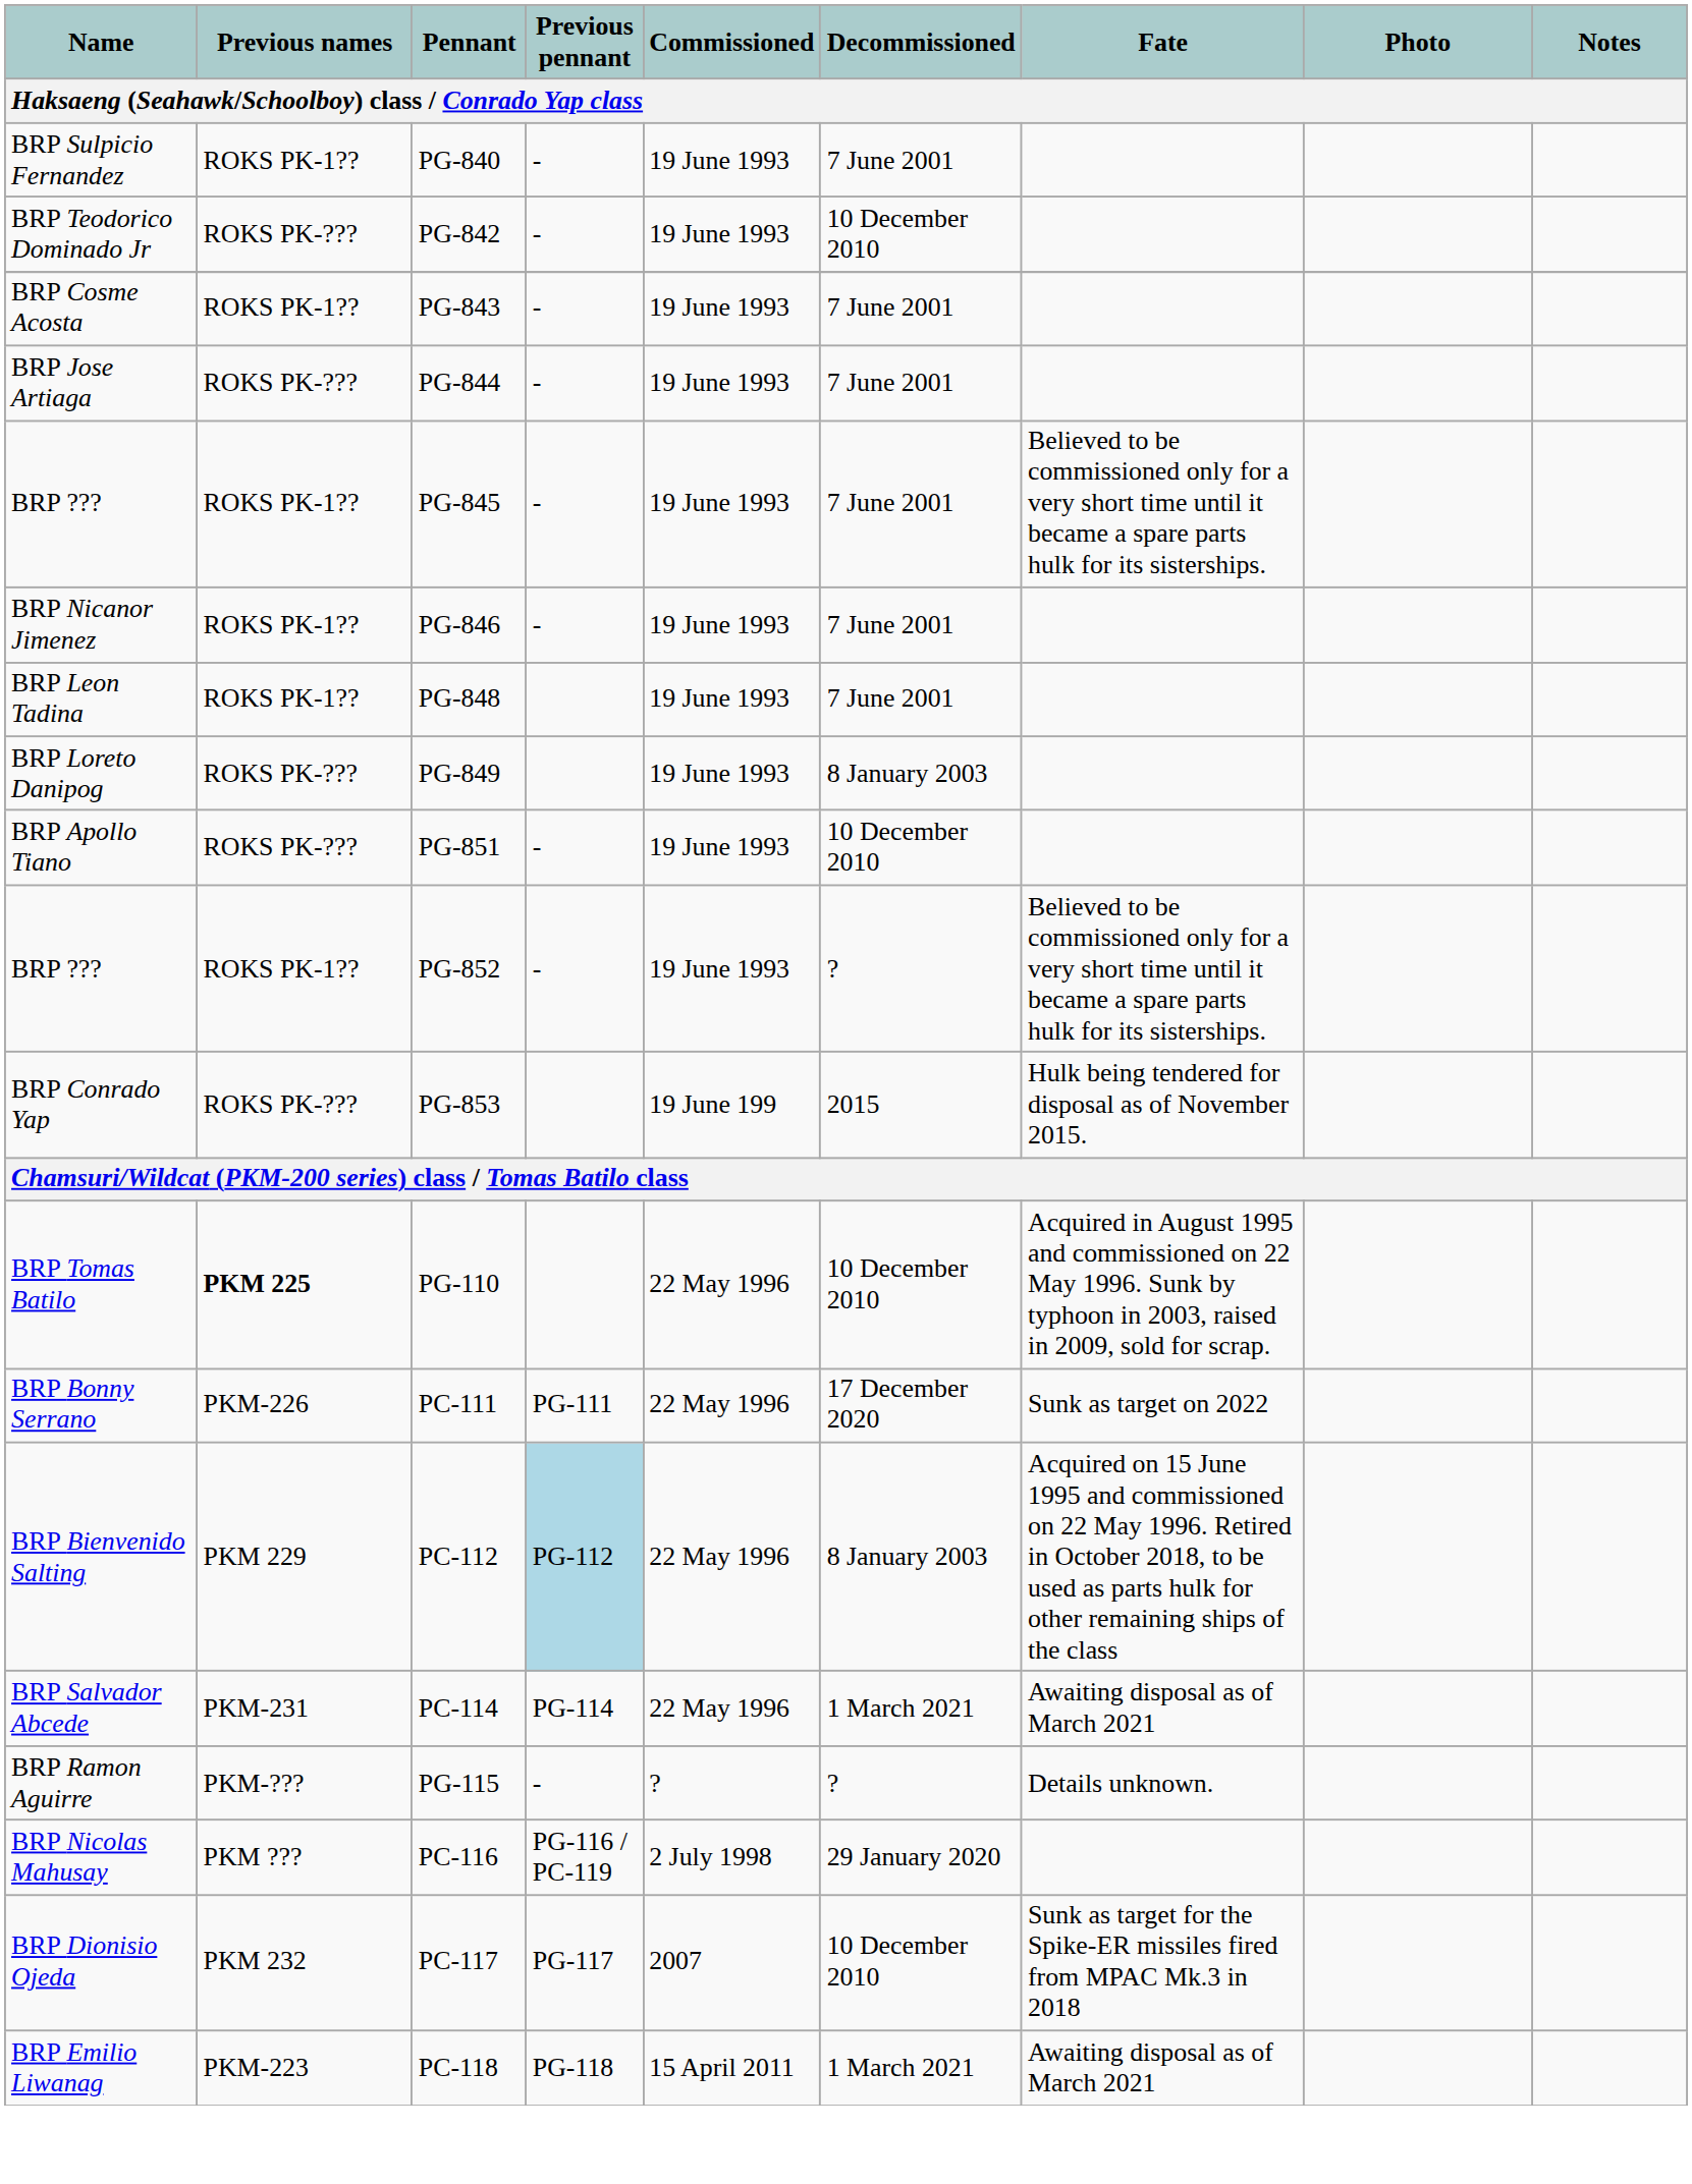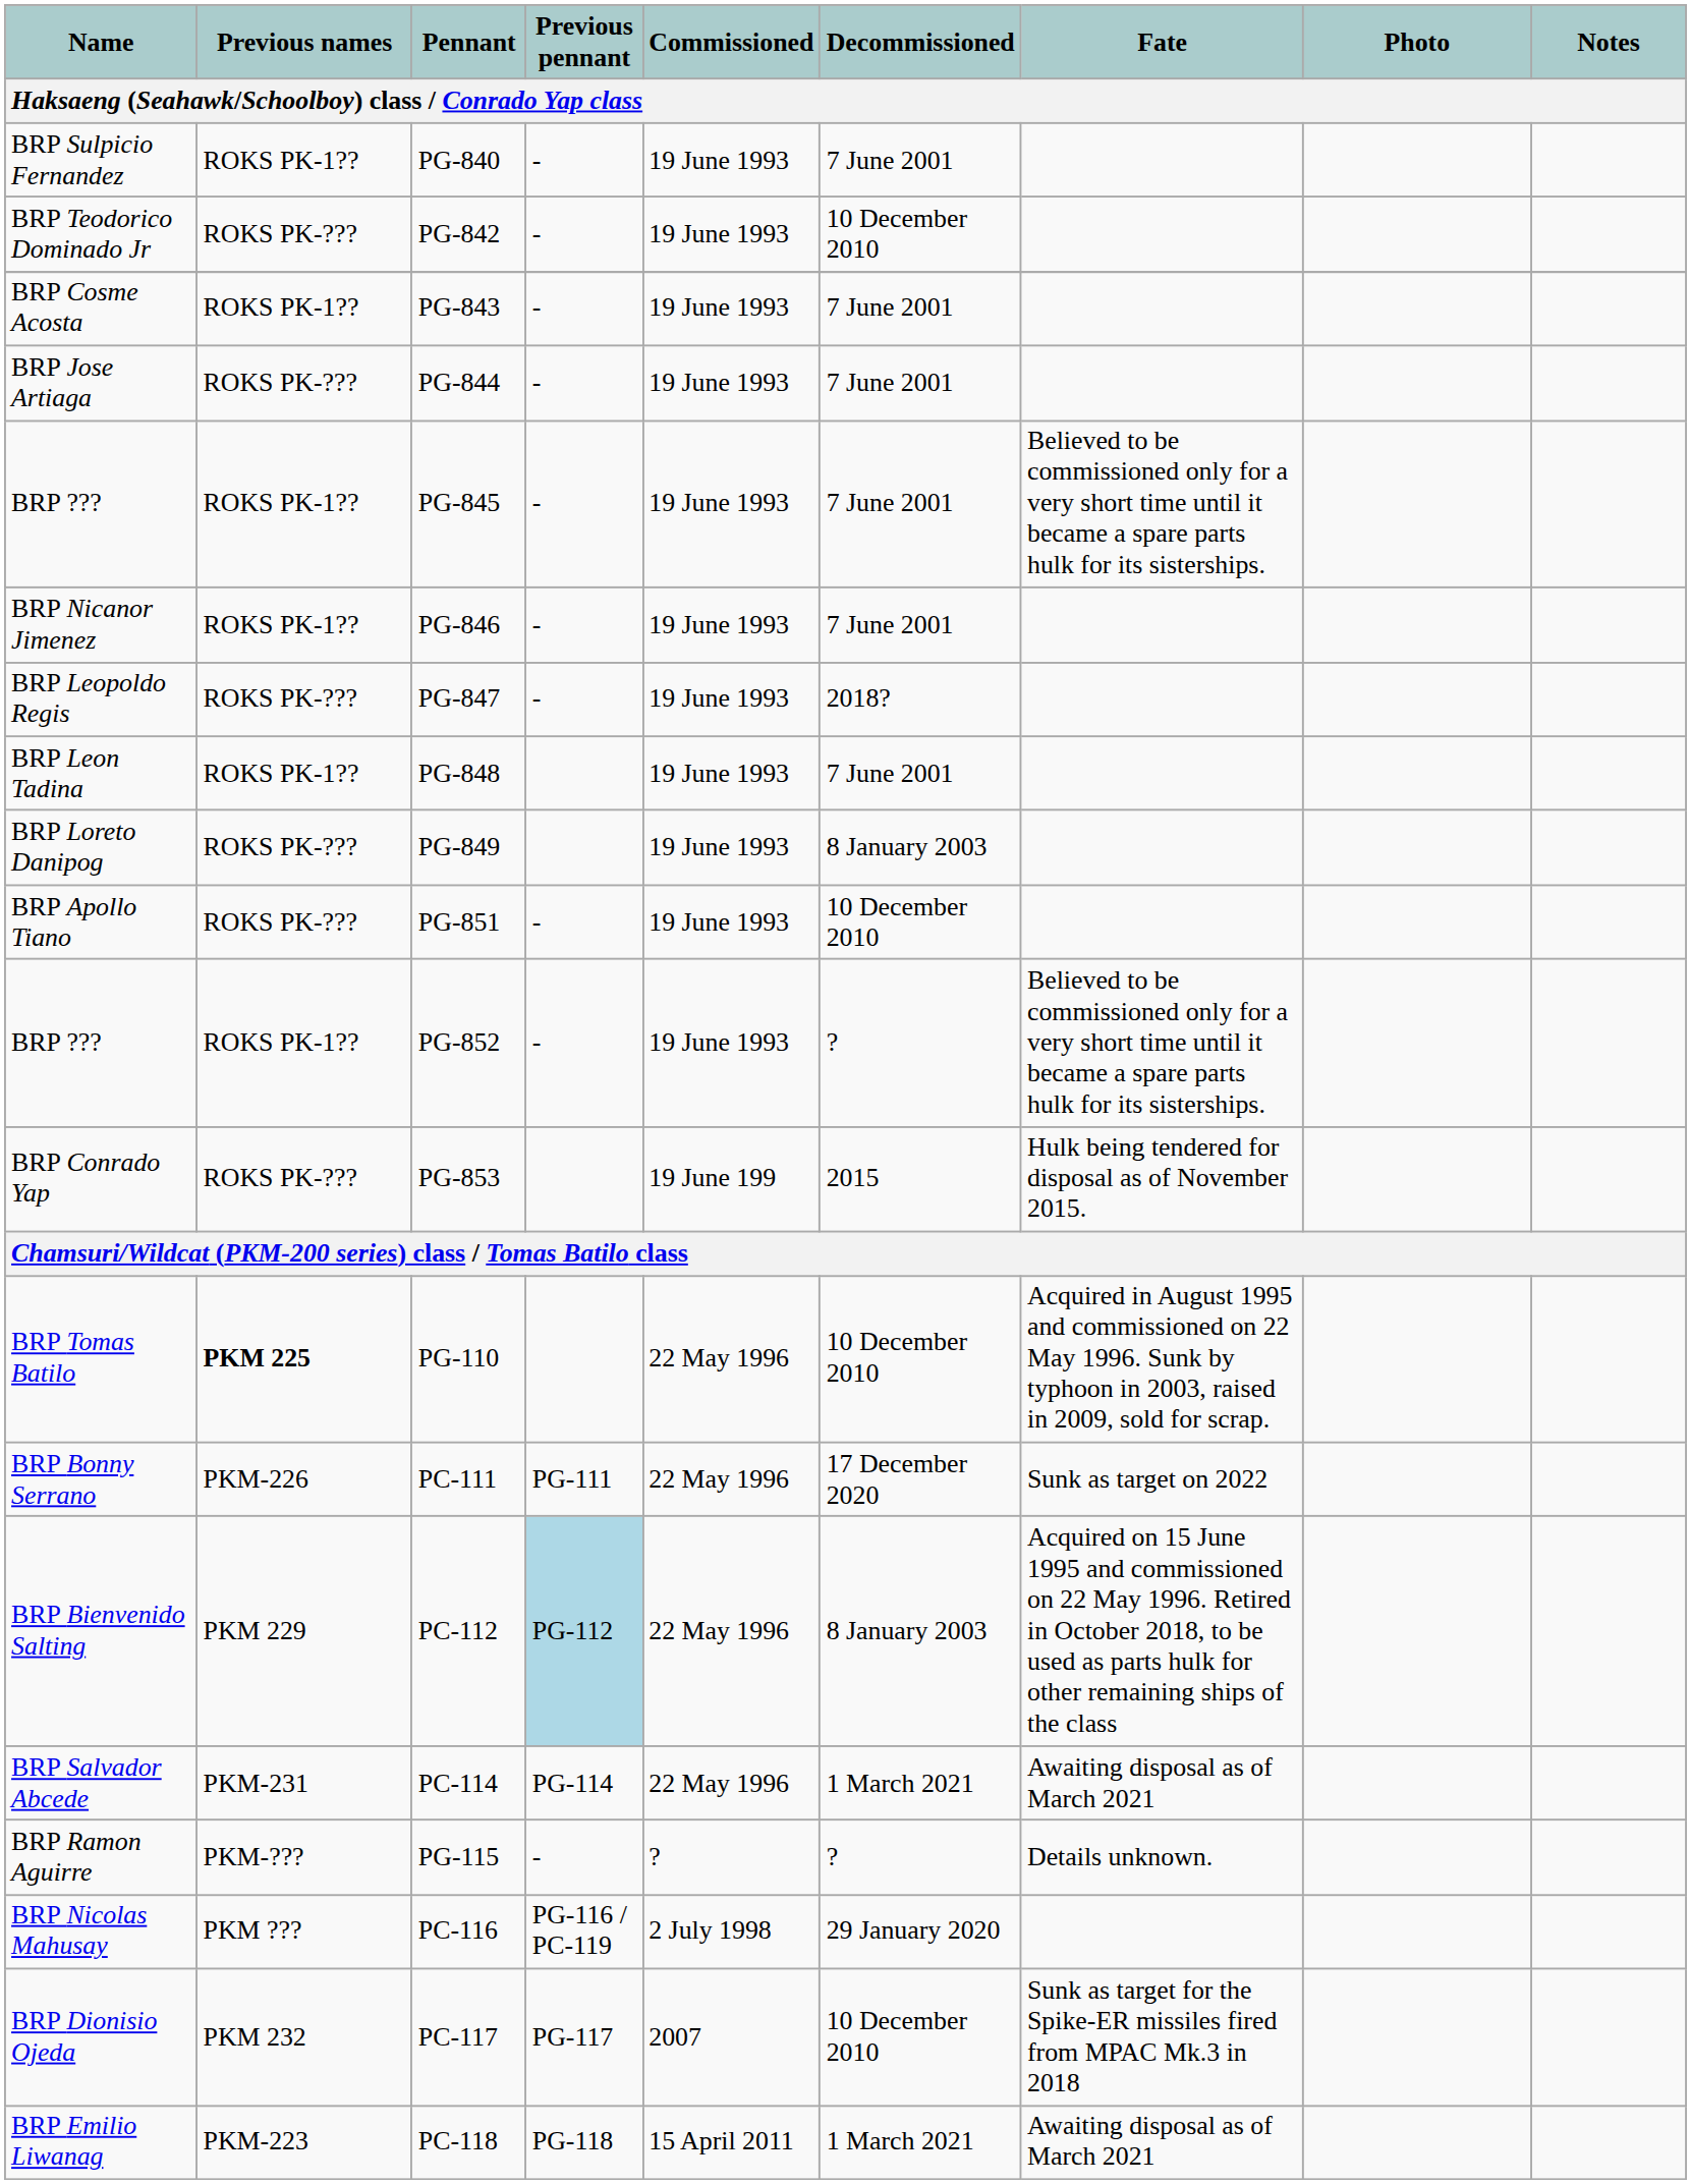+ row: BRP Leopoldo Regis | ROKS PK-??? | PG-847 | - | 19 June 1993 | 2018?
